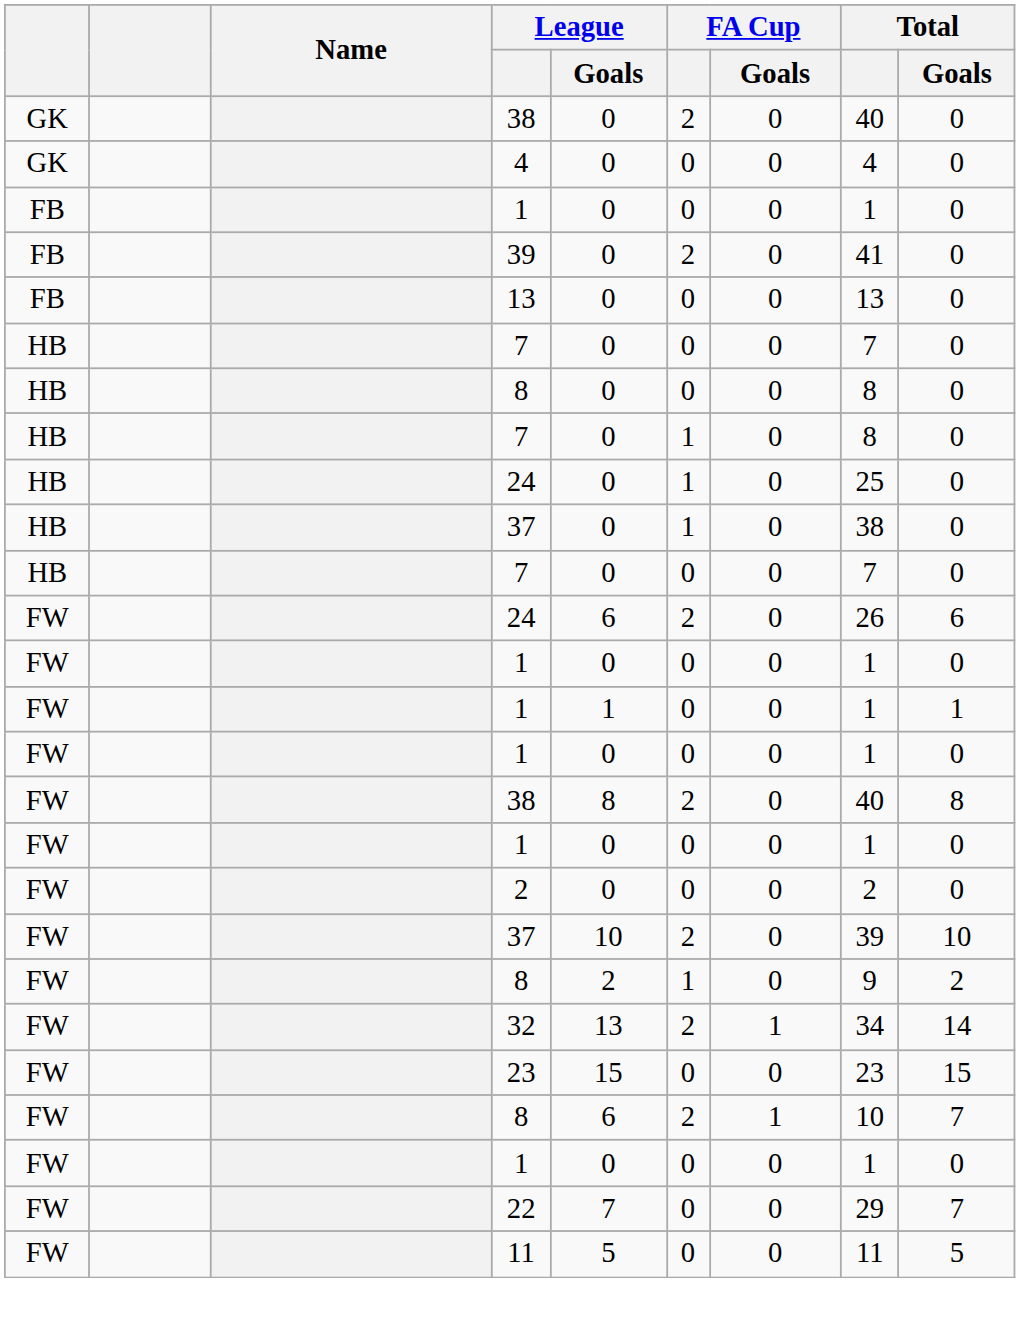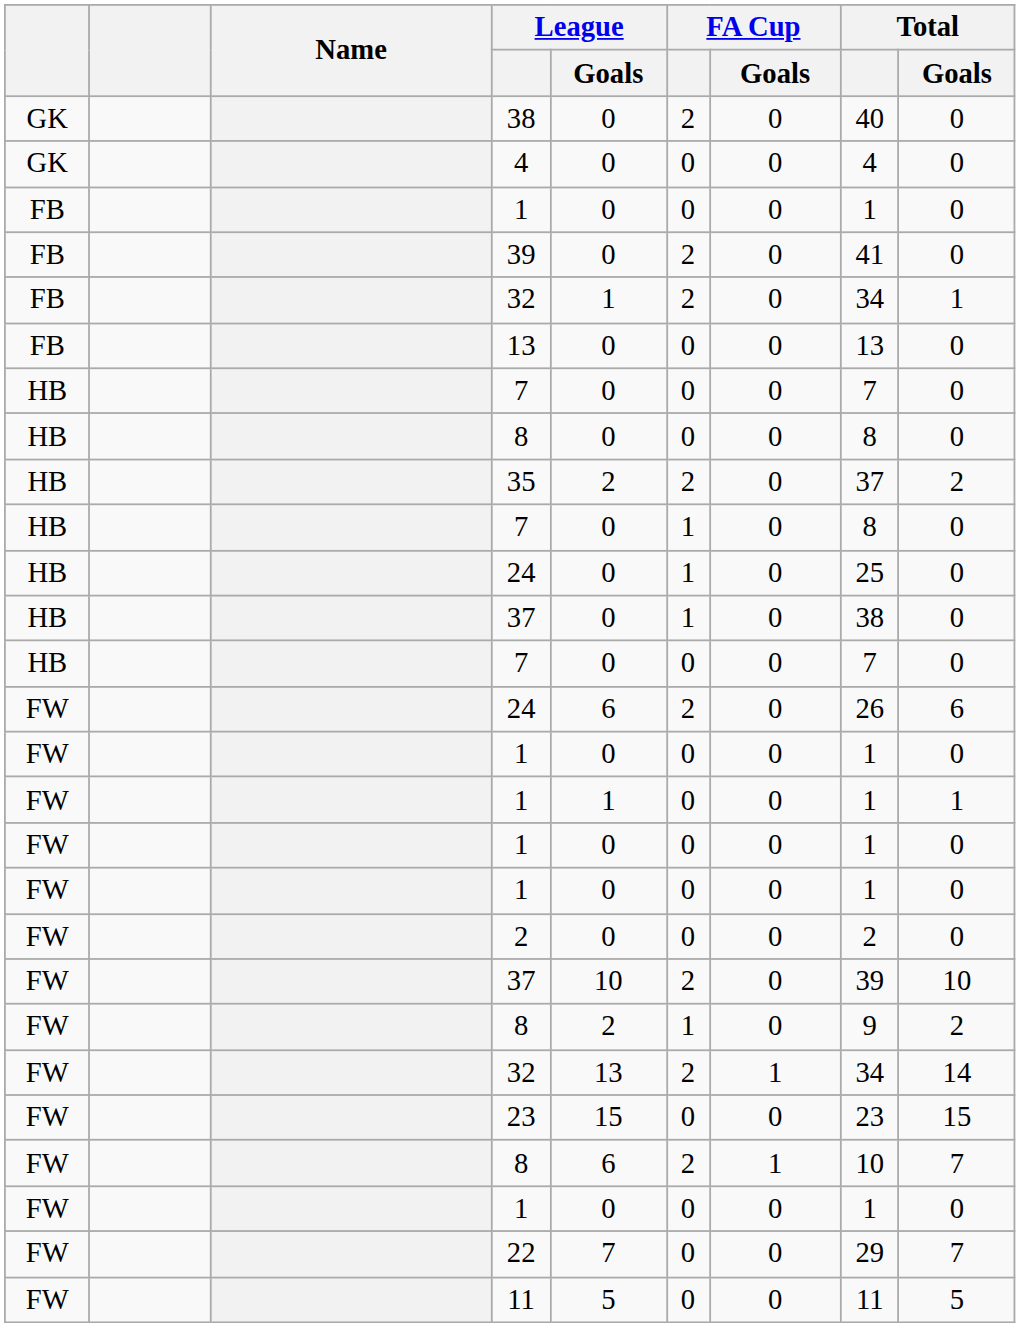+ row: FB | 32 | 1 | 2 | 0 | 34 | 1
+ row: HB | 35 | 2 | 2 | 0 | 37 | 2
- row: FW | 38 | 8 | 2 | 0 | 40 | 8
